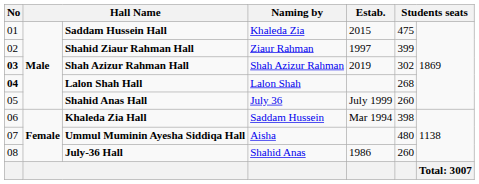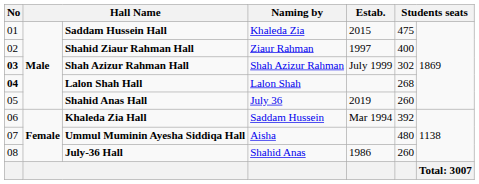Shahid Ziaur Rahman Hall | column 6: 399 -> 400
Shah Azizur Rahman Hall | Estab.: 2019 -> July 1999
Shahid Anas Hall | Estab.: July 1999 -> 2019
Khaleda Zia Hall | column 6: 398 -> 392
